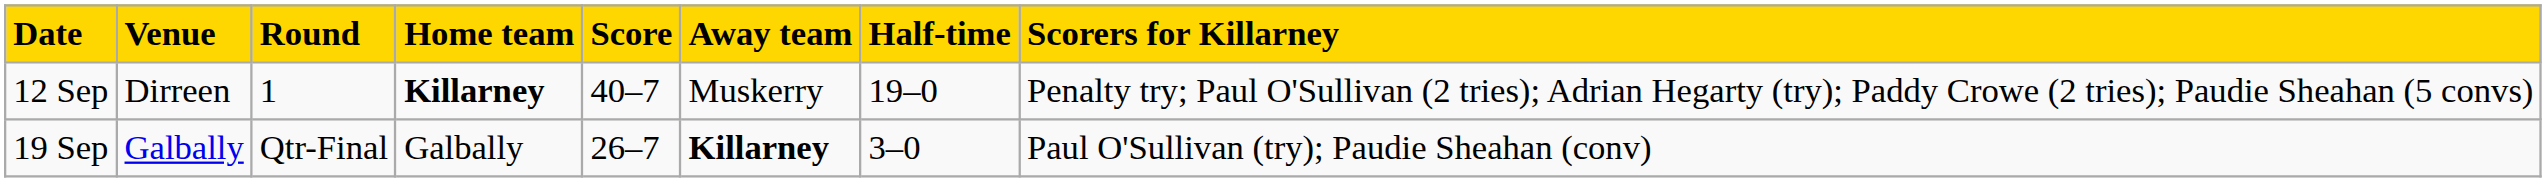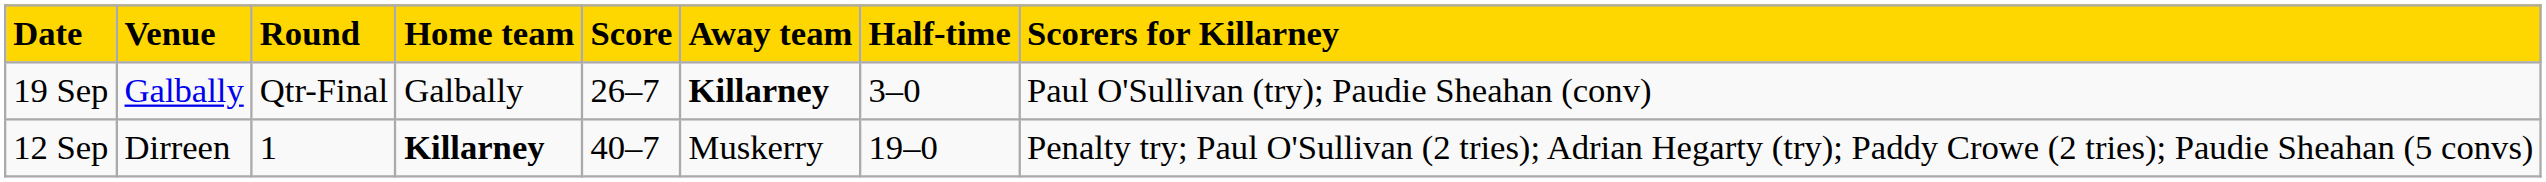rows swapped: 12 Sep <-> 19 Sep
